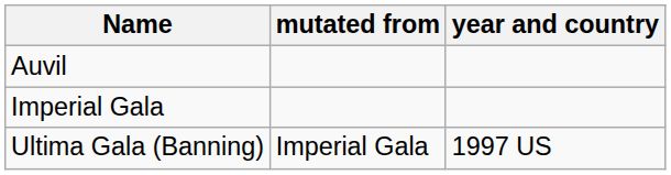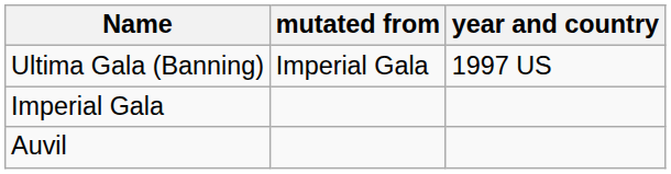rows swapped: Auvil <-> Ultima Gala (Banning)
